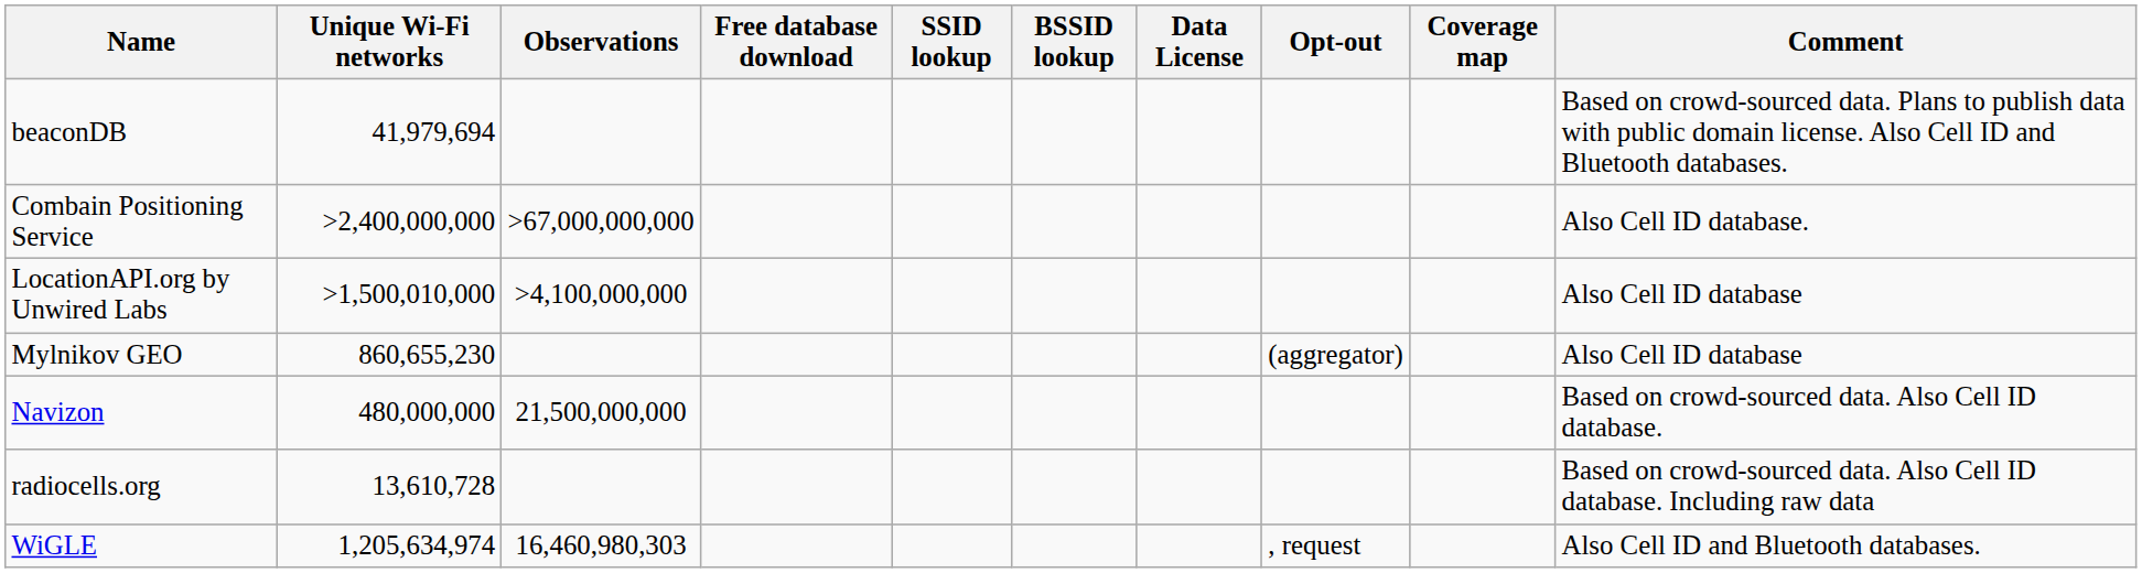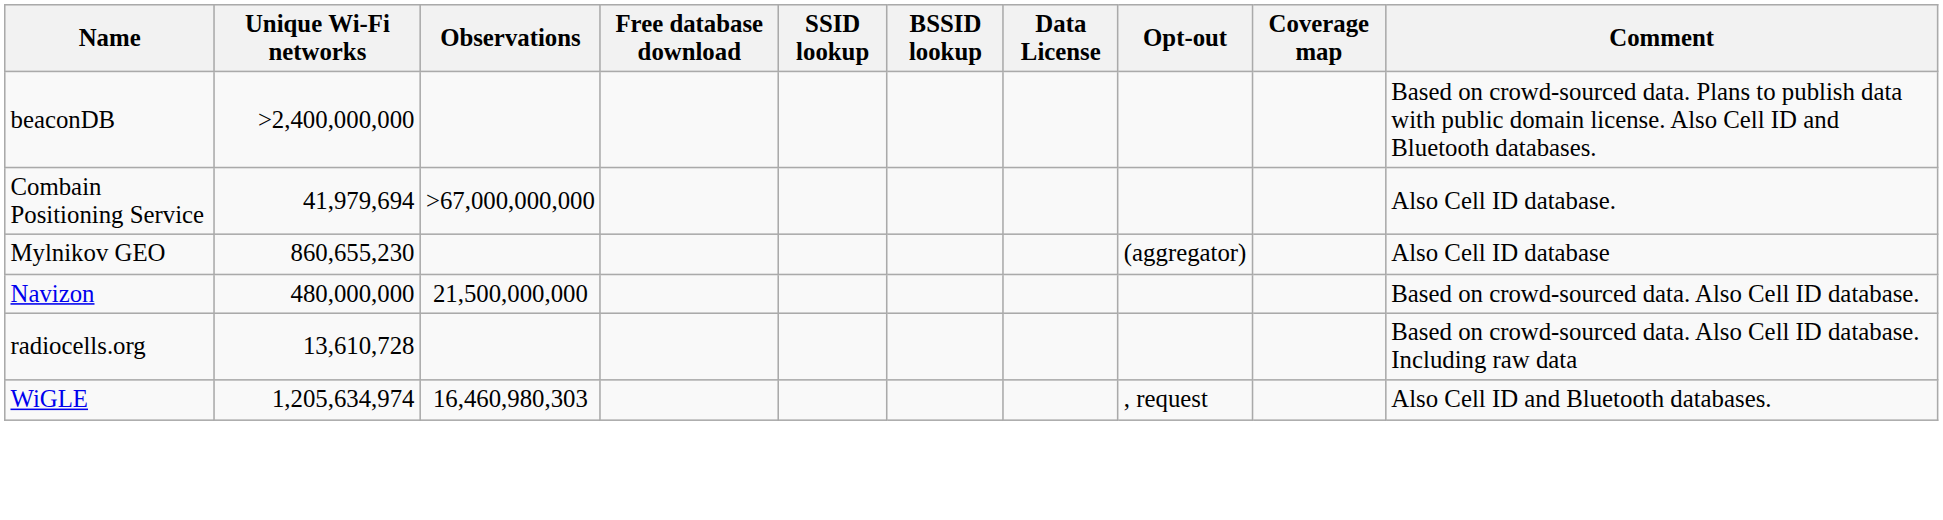beaconDB | Unique Wi-Fi networks: 41,979,694 -> >2,400,000,000
Combain Positioning Service | Unique Wi-Fi networks: >2,400,000,000 -> 41,979,694
- row: LocationAPI.org by Unwired Labs | >1,500,010,000 | >4,100,000,000 | Also Cell ID database
